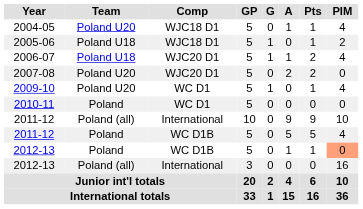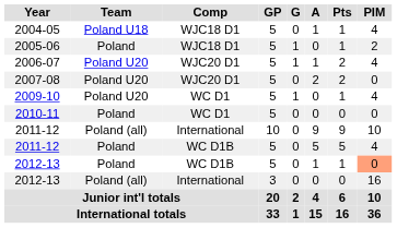2004-05 | Team: Poland U20 -> Poland U18
2005-06 | Team: Poland U18 -> Poland
2006-07 | Team: Poland U18 -> Poland U20
